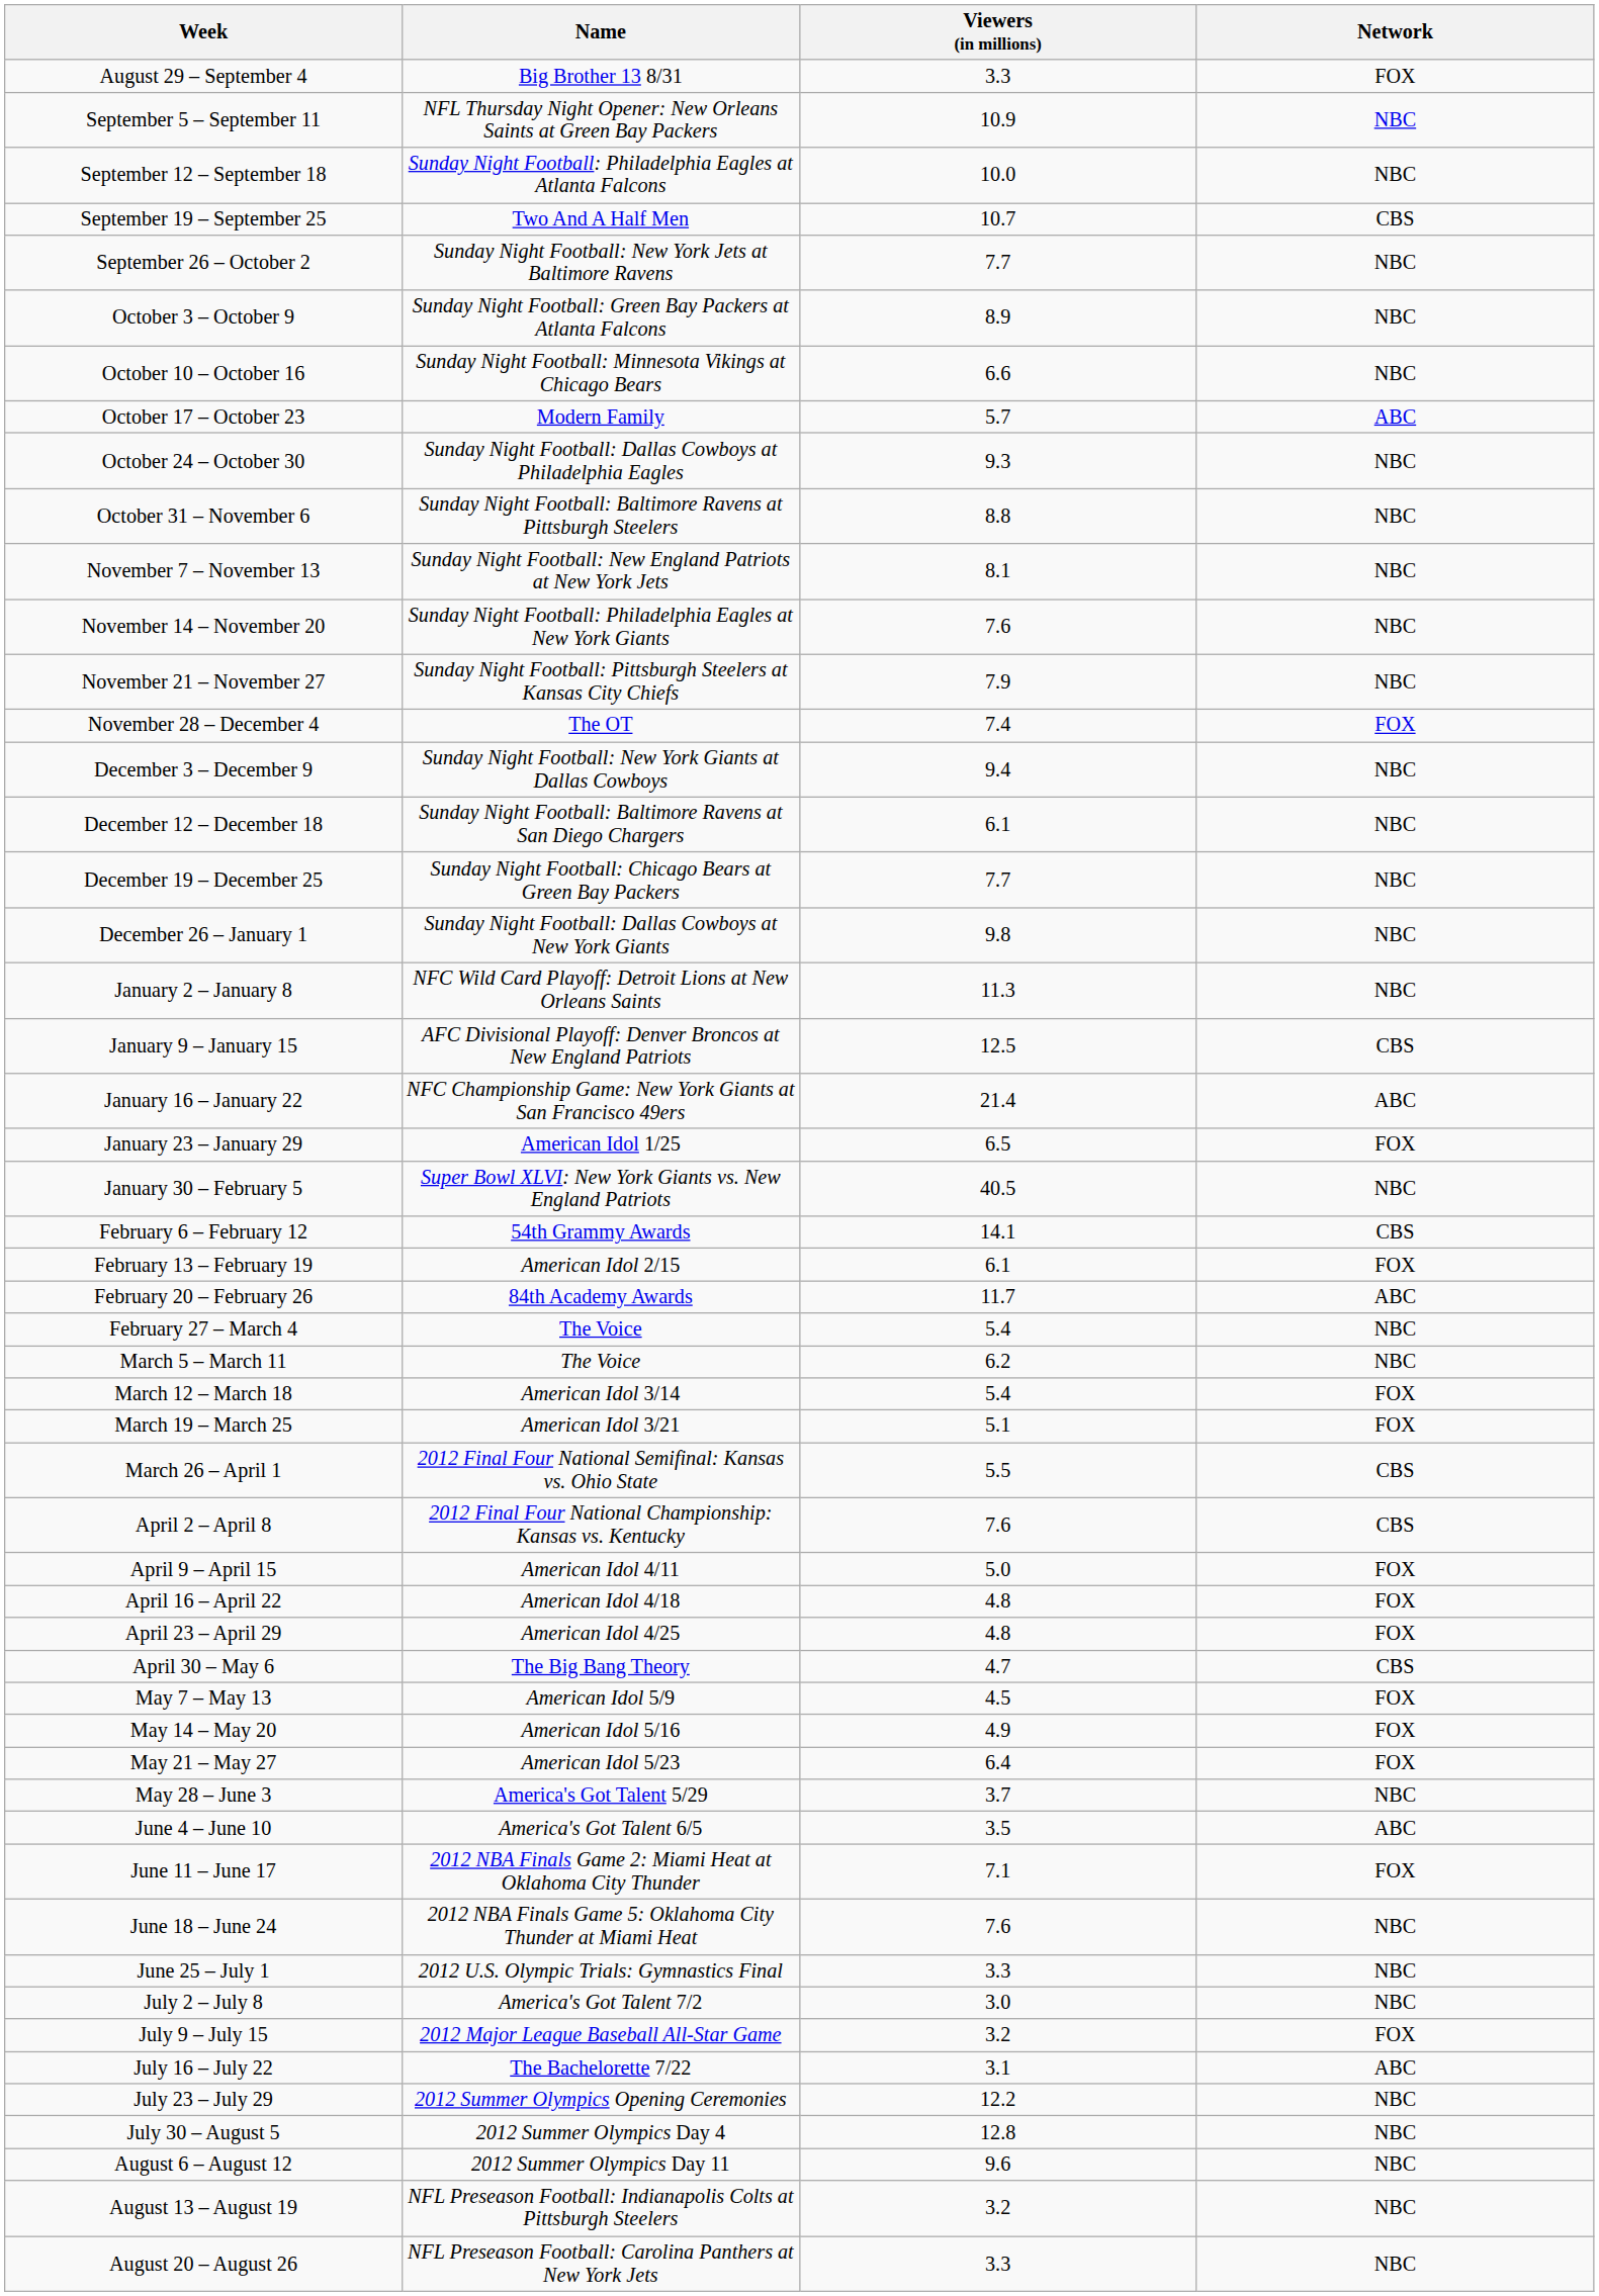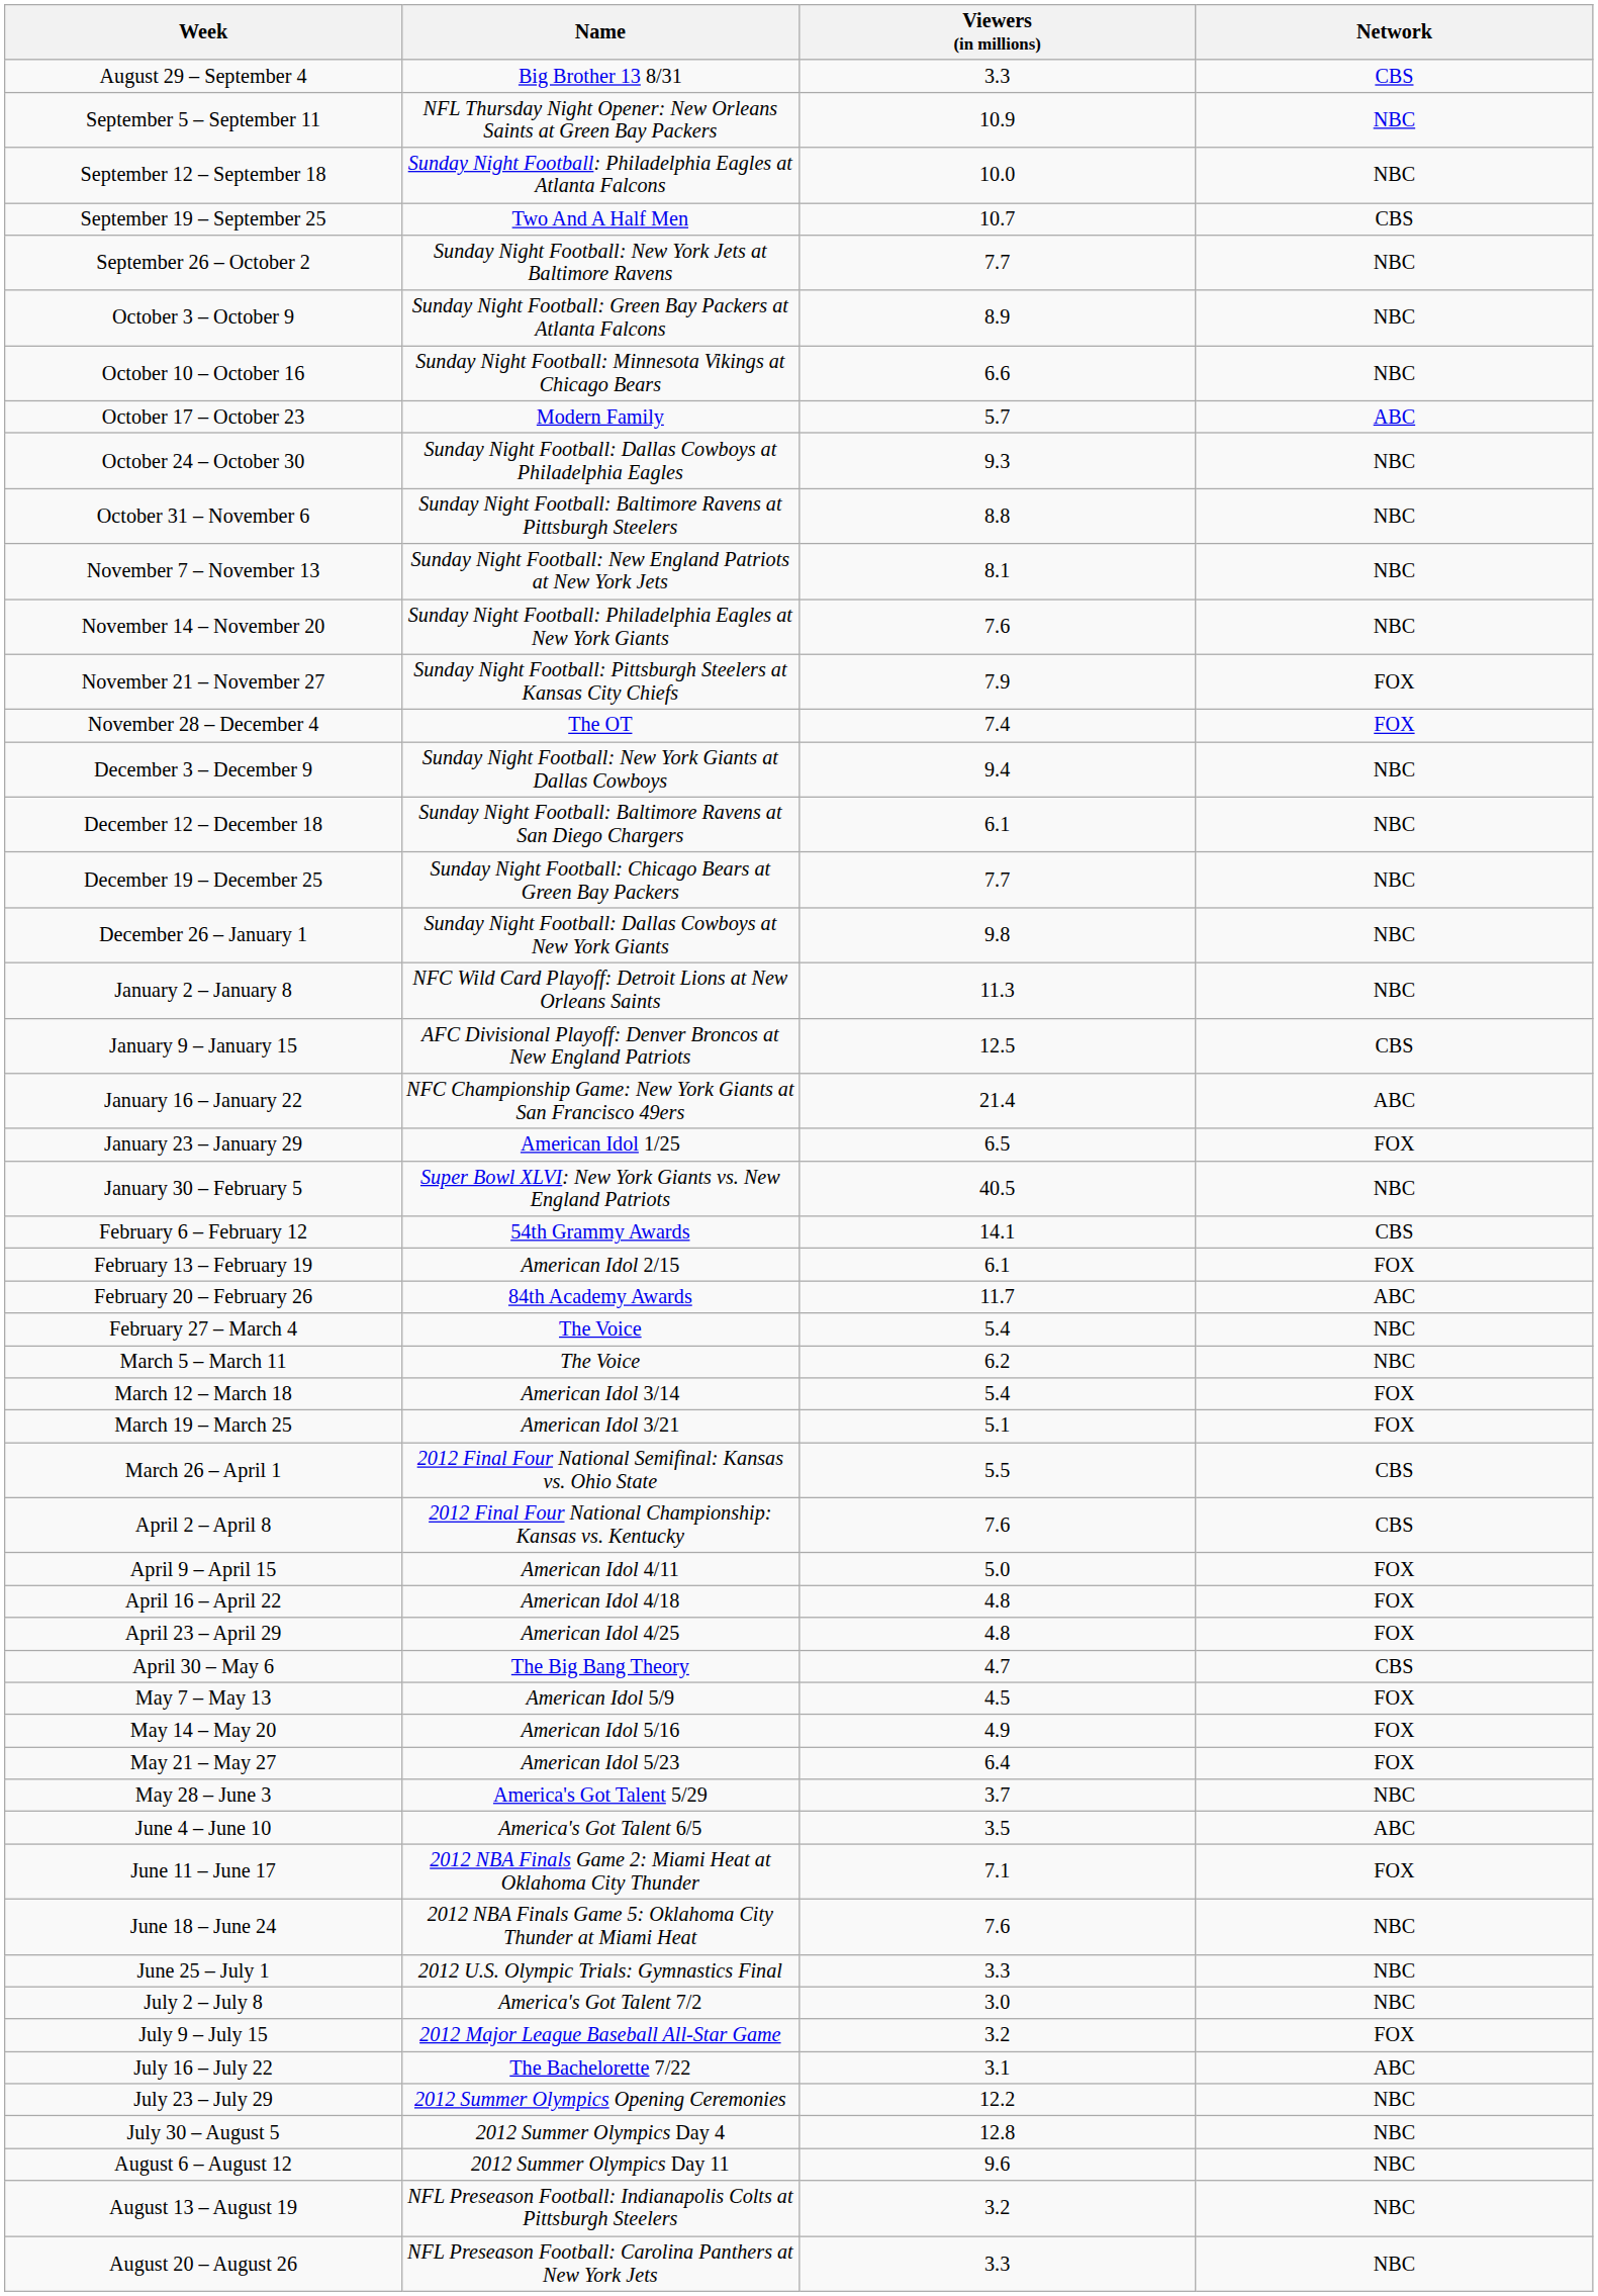August 29 – September 4 | Network: FOX -> CBS
November 21 – November 27 | Network: NBC -> FOX
